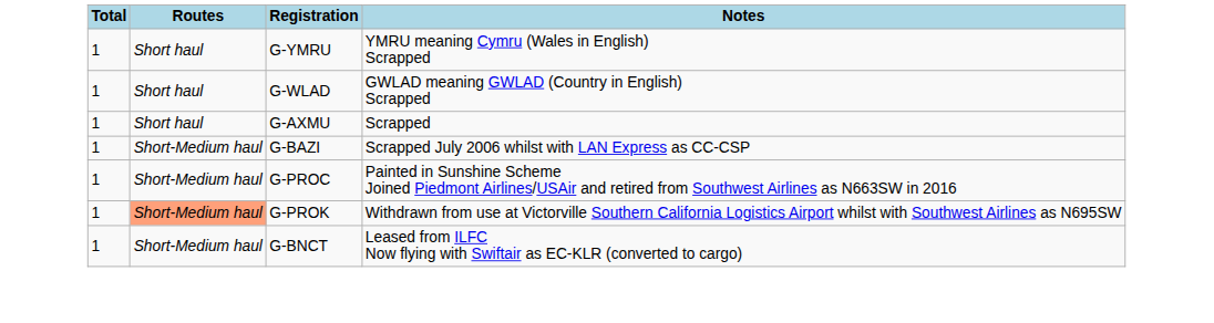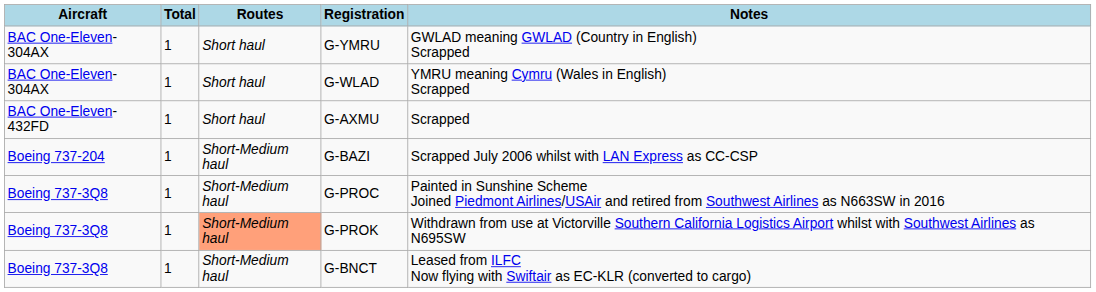+ column: Aircraft | BAC One-Eleven-304AX | BAC One-Eleven-304AX | BAC One-Eleven-432FD | Boeing 737-204 | Boeing 737-3Q8 | Boeing 737-3Q8 | Boeing 737-3Q8
G-YMRU | Notes: YMRU meaning Cymru (Wales in English) Scrapped -> GWLAD meaning GWLAD (Country in English) Scrapped
G-WLAD | Notes: GWLAD meaning GWLAD (Country in English) Scrapped -> YMRU meaning Cymru (Wales in English) Scrapped
